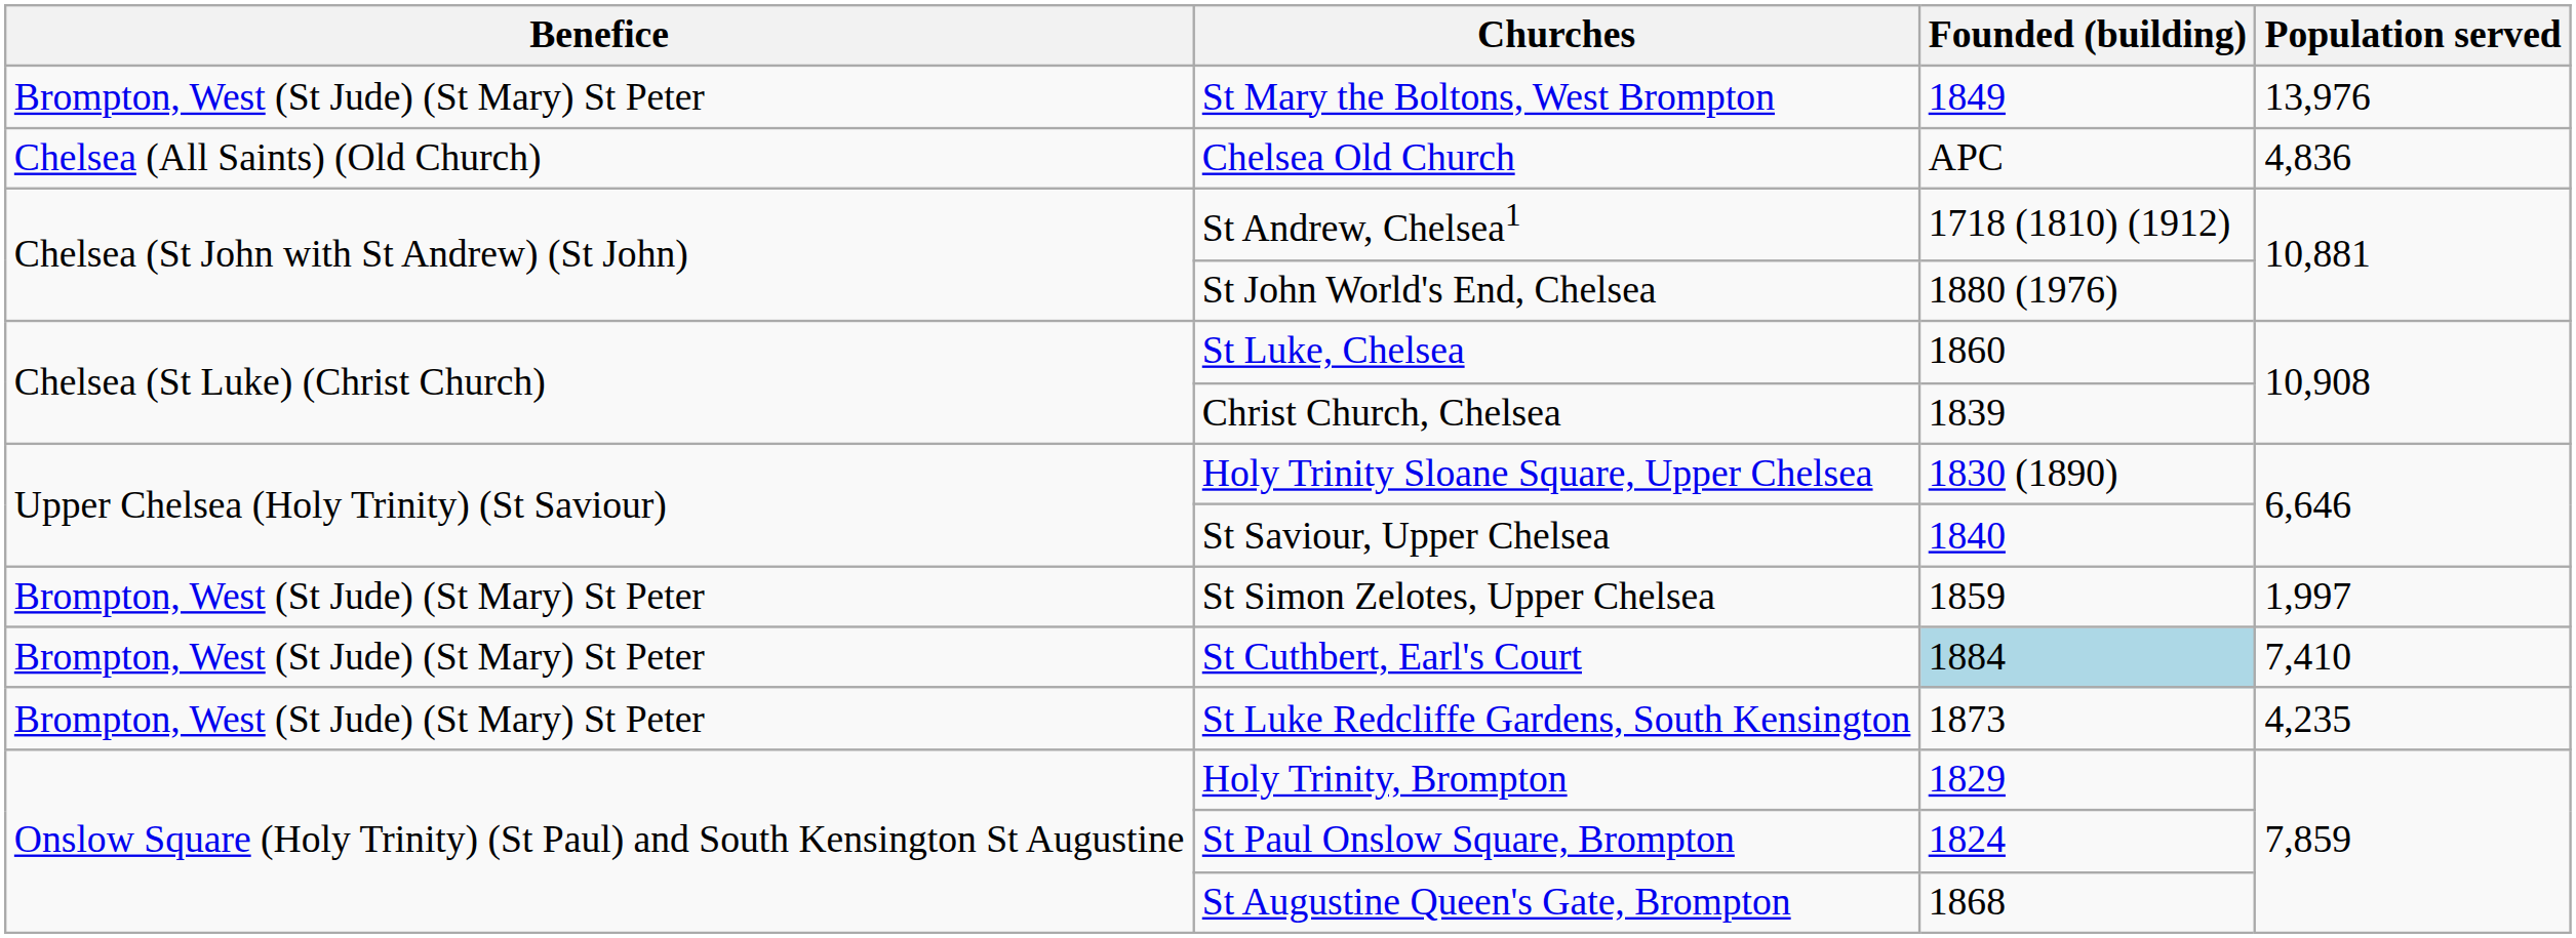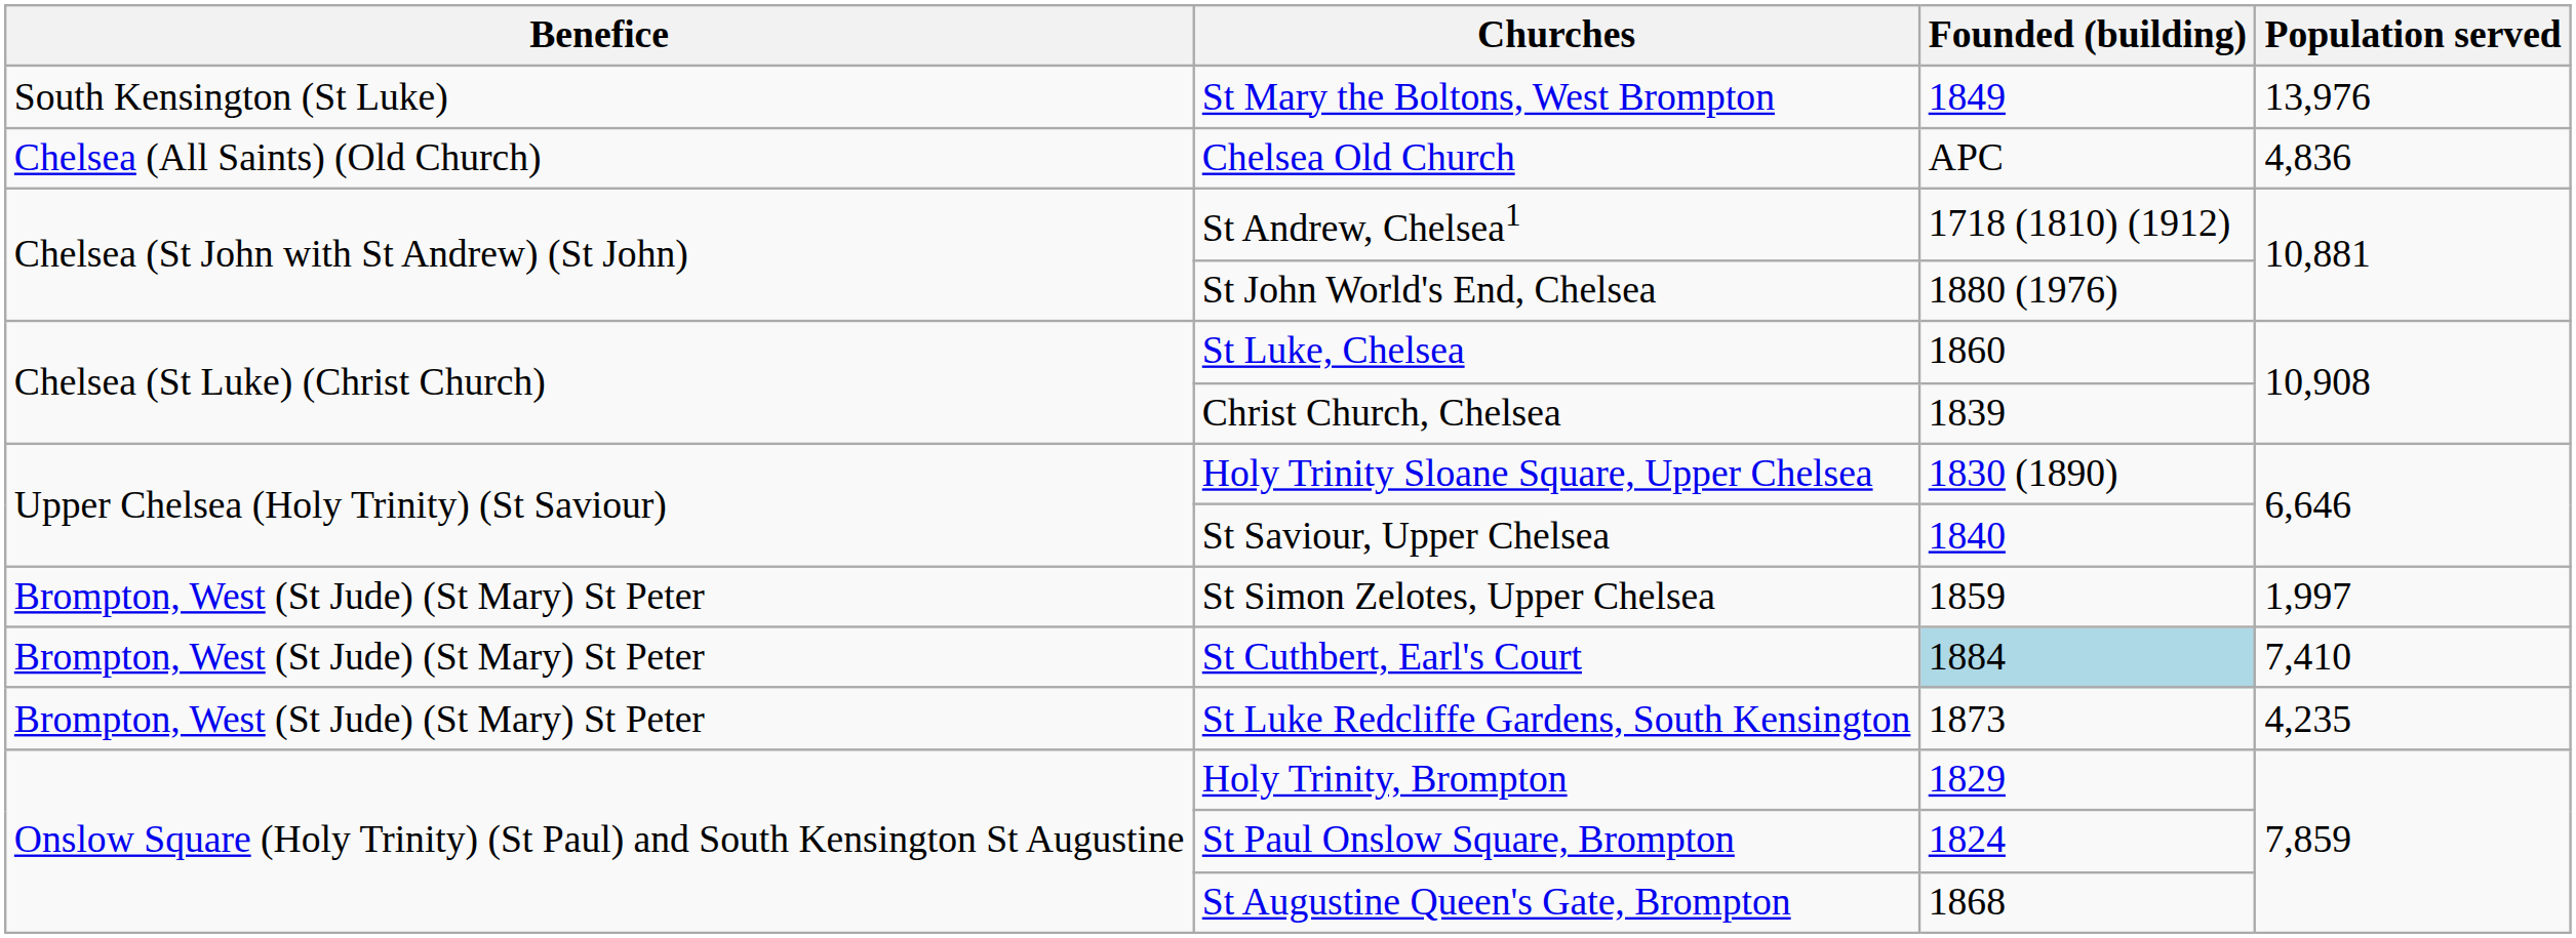St Mary the Boltons, West Brompton | Benefice: Brompton, West (St Jude) (St Mary) St Peter -> South Kensington (St Luke)
